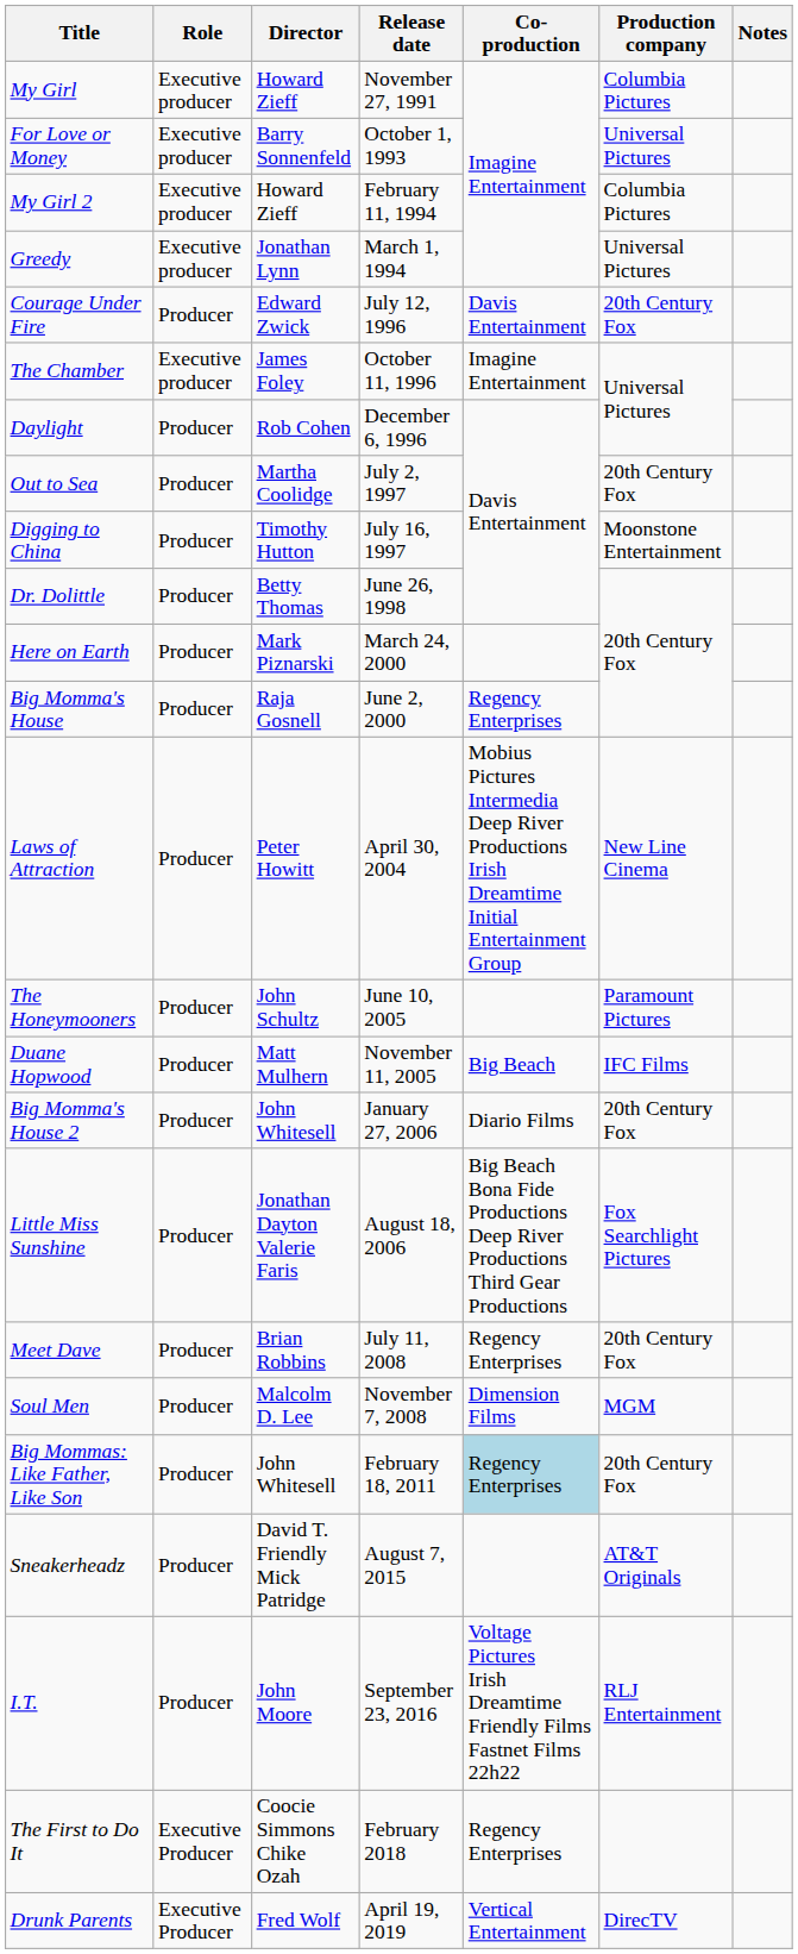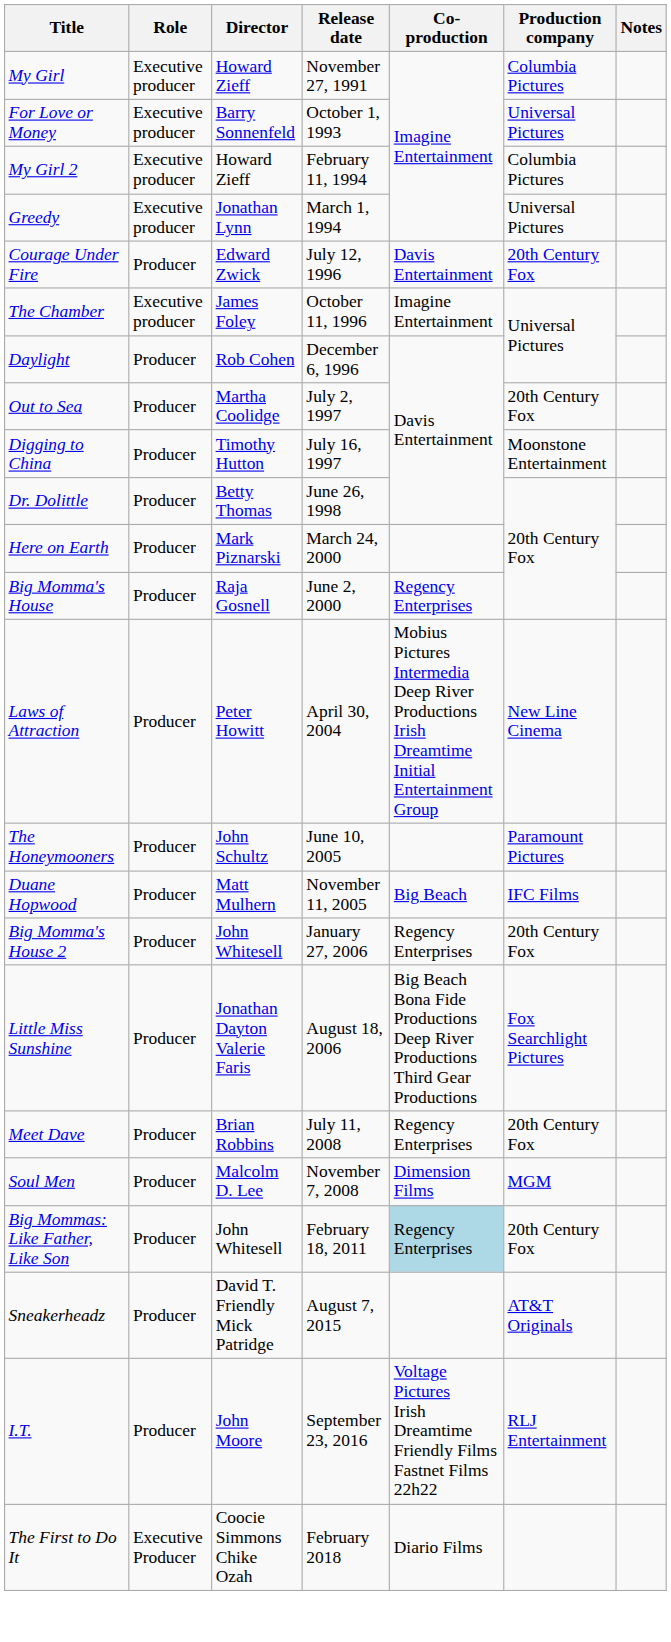Big Momma's House 2 | Co-production: Diario Films -> Regency Enterprises
The First to Do It | Co-production: Regency Enterprises -> Diario Films
- row: Drunk Parents | Executive Producer | Fred Wolf | April 19, 2019 | Vertical Entertainment | DirecTV
